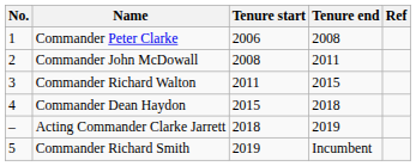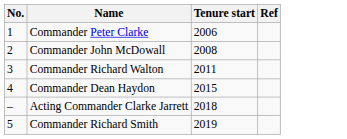- column: Tenure end | 2008 | 2011 | 2015 | 2018 | 2019 | Incumbent
